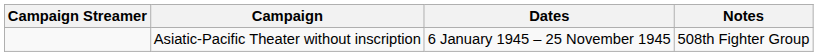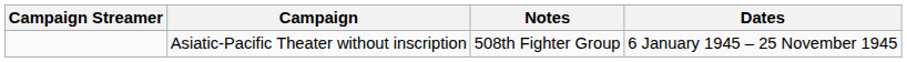columns swapped: Dates <-> Notes
